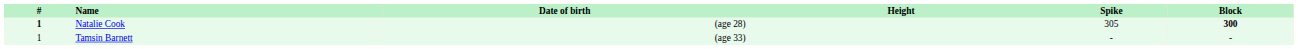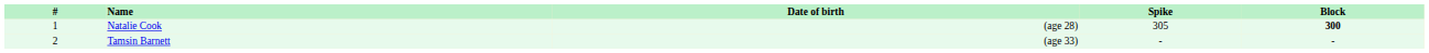- column: Height
Natalie Cook | #: bold -> normal
Tamsin Barnett | #: 1 -> 2
